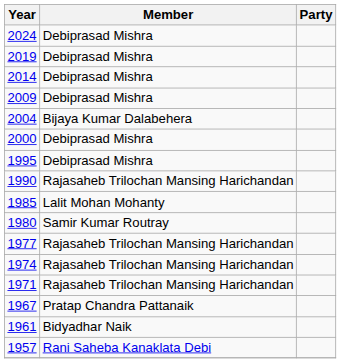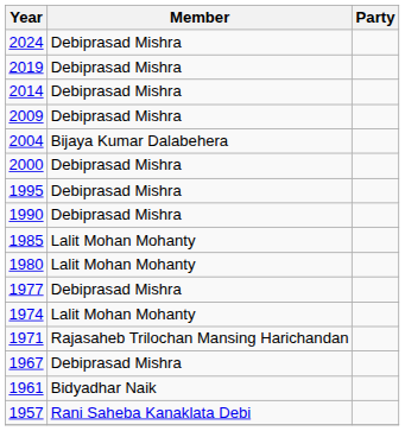1990 | Member: Rajasaheb Trilochan Mansing Harichandan -> Debiprasad Mishra
1980 | Member: Samir Kumar Routray -> Lalit Mohan Mohanty
1977 | Member: Rajasaheb Trilochan Mansing Harichandan -> Debiprasad Mishra
1974 | Member: Rajasaheb Trilochan Mansing Harichandan -> Lalit Mohan Mohanty
1967 | Member: Pratap Chandra Pattanaik -> Debiprasad Mishra
